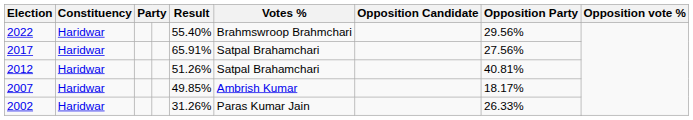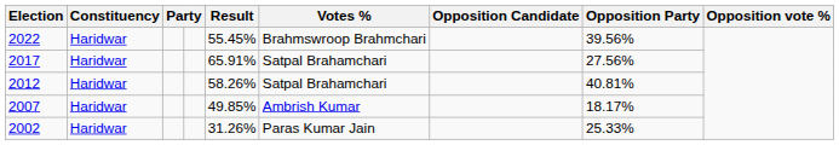2022 | Result: 55.40% -> 55.45%
2022 | column 8: 29.56% -> 39.56%
2012 | Result: 51.26% -> 58.26%
2002 | column 8: 26.33% -> 25.33%
